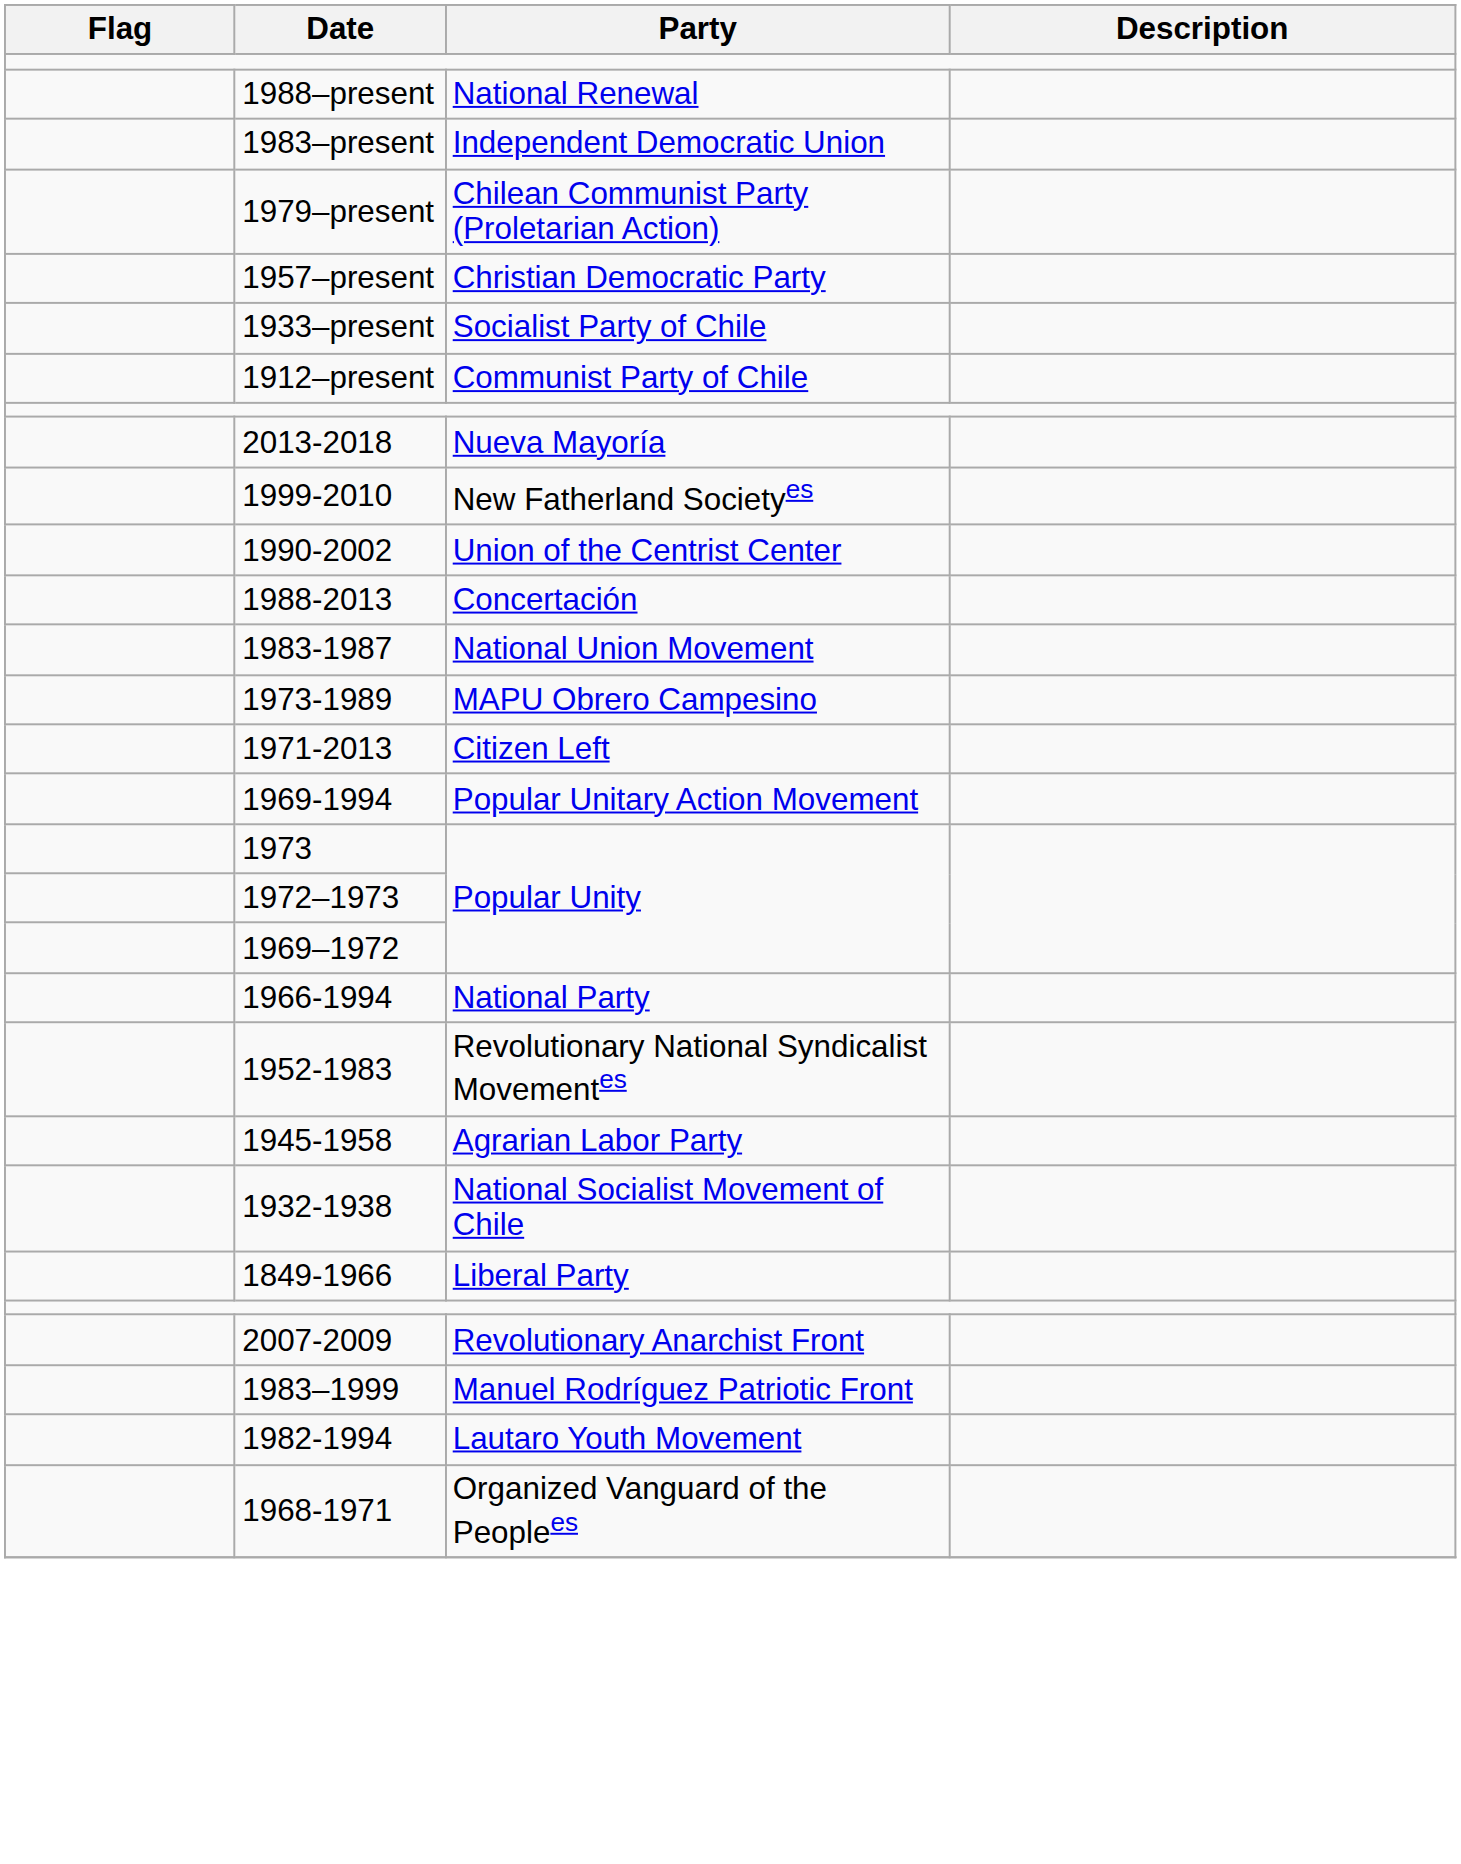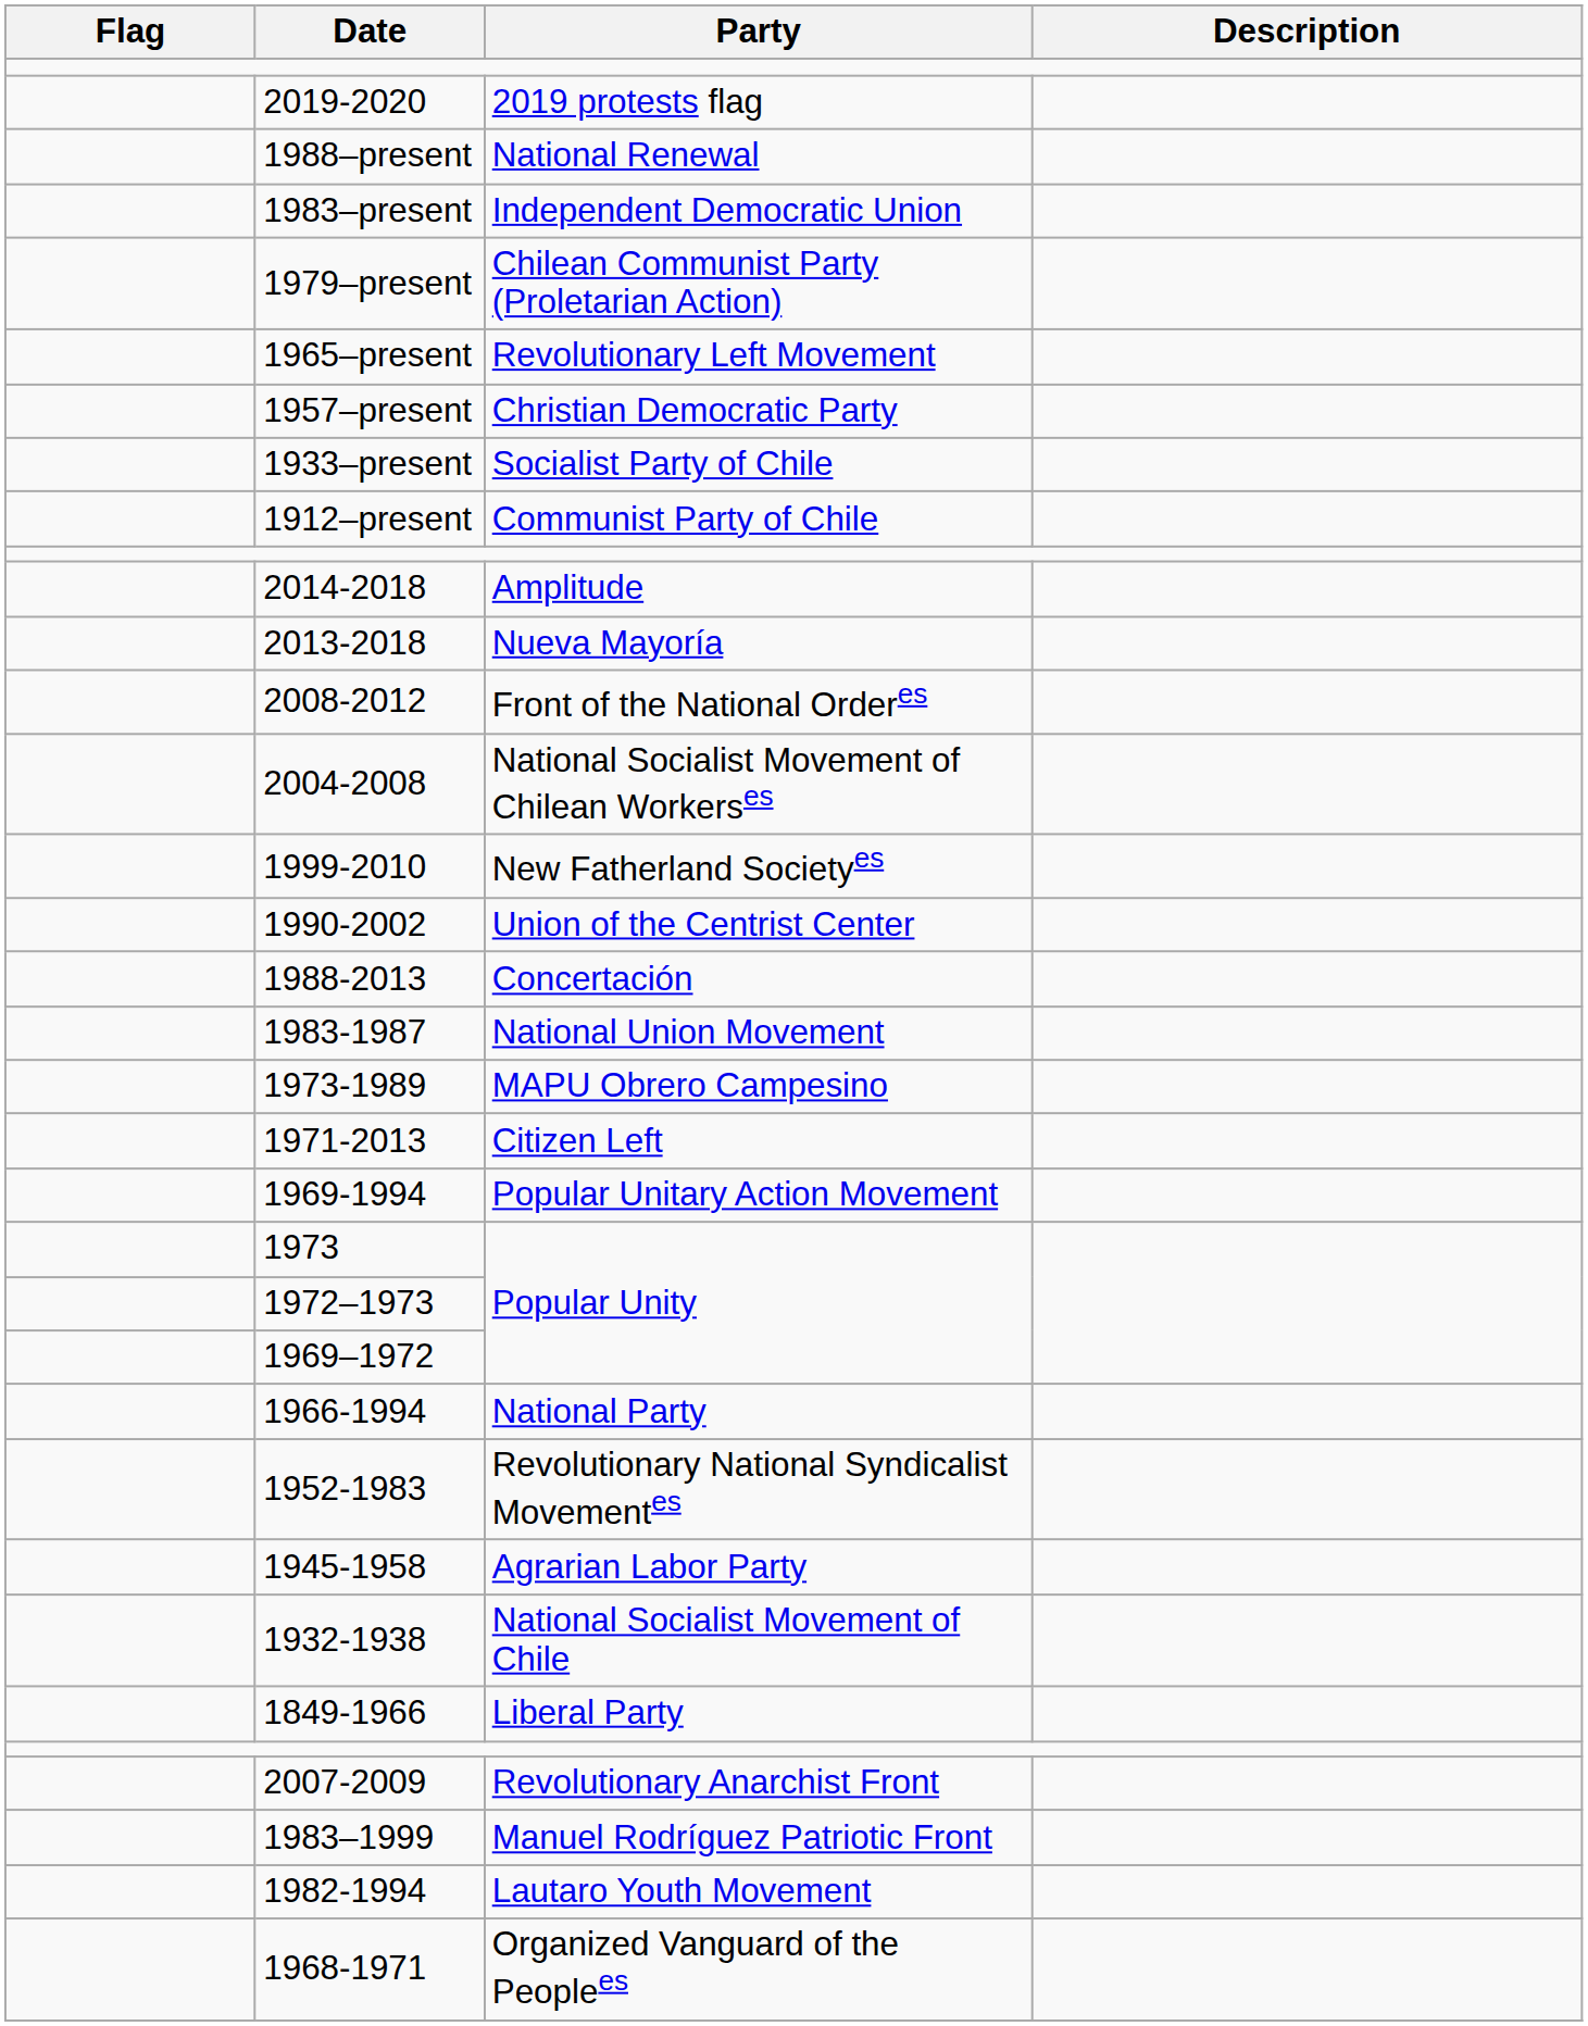+ row: 2019-2020 | 2019 protests flag
+ row: 1965–present | Revolutionary Left Movement
+ row: 2014-2018 | Amplitude
+ row: 2008-2012 | Front of the National Orderes
+ row: 2004-2008 | National Socialist Movement of Chilean Workerses
